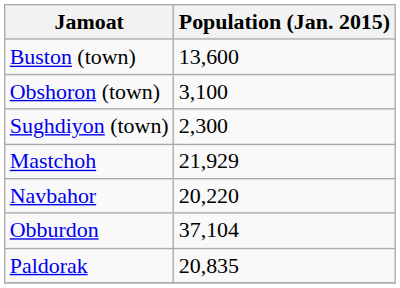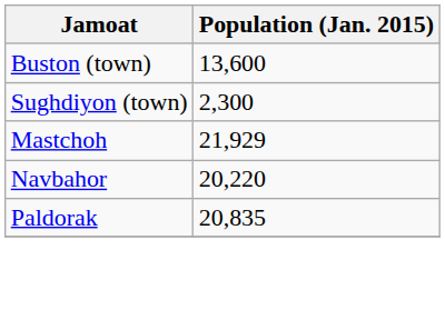- row: Obshoron (town) | 3,100
- row: Obburdon | 37,104
